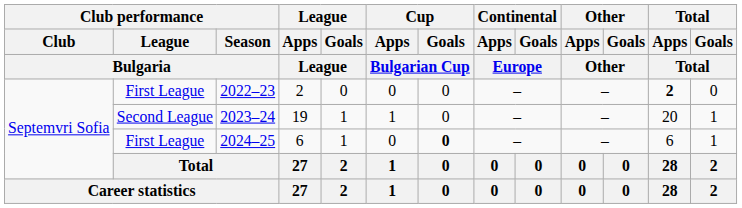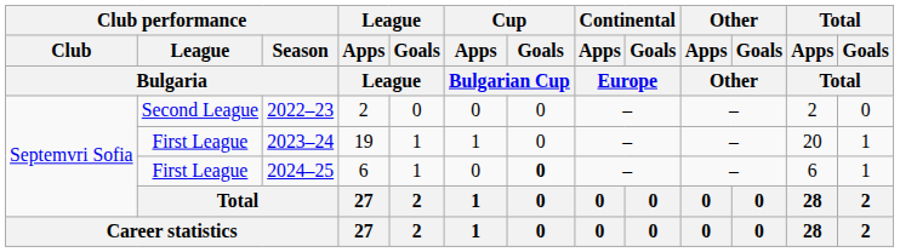2022–23 | Club performance / League / Bulgaria: First League -> Second League
2022–23 | Total / Apps / Total: bold -> normal
2023–24 | Club performance / League / Bulgaria: Second League -> First League
